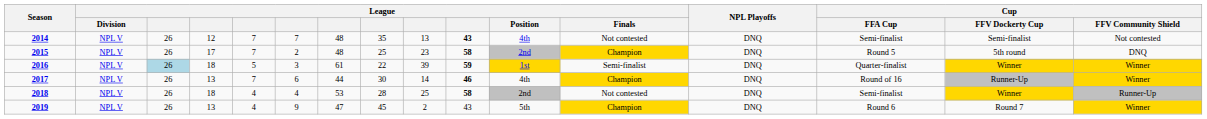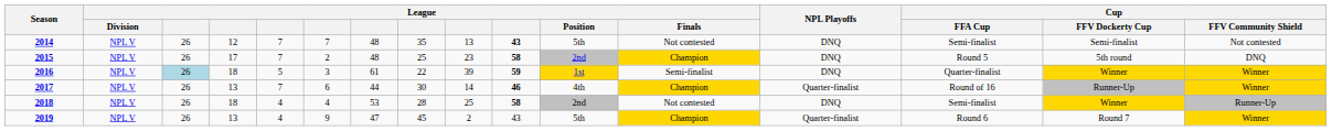2014 | League / Position: 4th -> 5th
2017 | NPL Playoffs: DNQ -> Quarter-finalist
2019 | NPL Playoffs: DNQ -> Quarter-finalist
